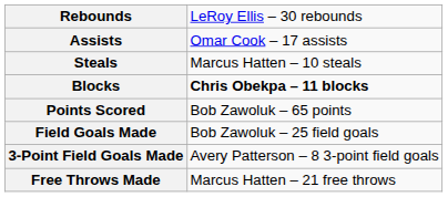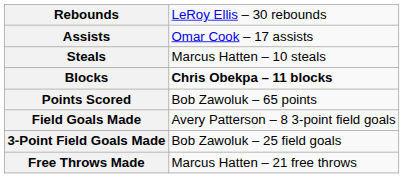Field Goals Made | column 2: Bob Zawoluk – 25 field goals -> Avery Patterson – 8 3-point field goals
3-Point Field Goals Made | column 2: Avery Patterson – 8 3-point field goals -> Bob Zawoluk – 25 field goals
